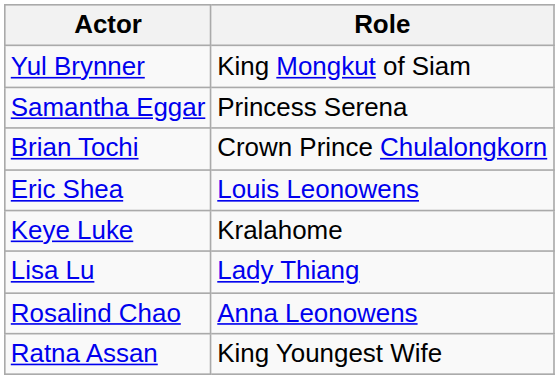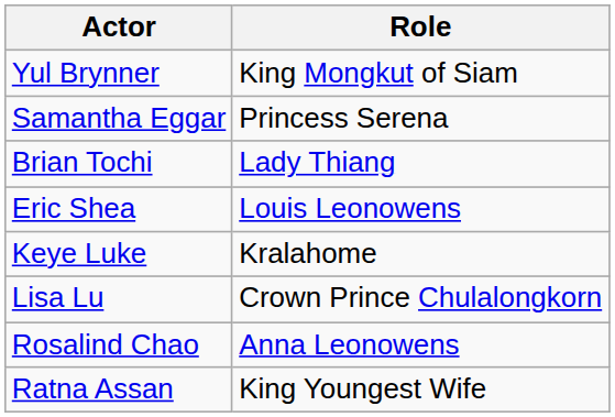Brian Tochi | Role: Crown Prince Chulalongkorn -> Lady Thiang
Lisa Lu | Role: Lady Thiang -> Crown Prince Chulalongkorn
